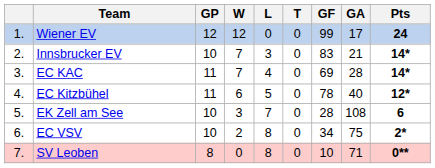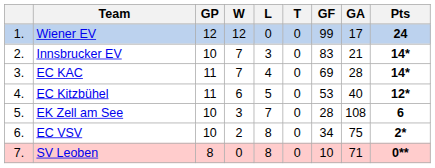EC Kitzbühel | GF: 78 -> 53
